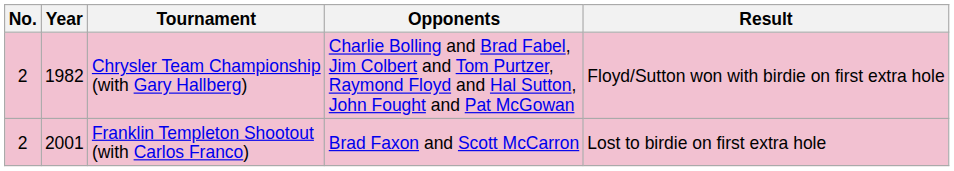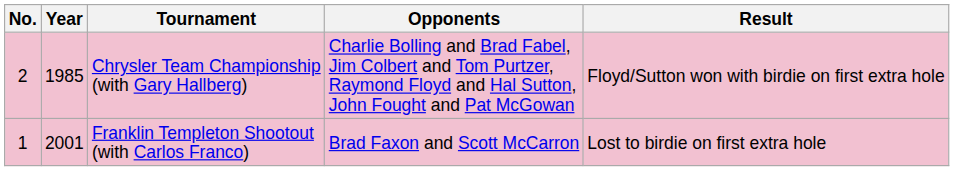Chrysler Team Championship (with Gary Hallberg) | Year: 1982 -> 1985
Franklin Templeton Shootout (with Carlos Franco) | No.: 2 -> 1
